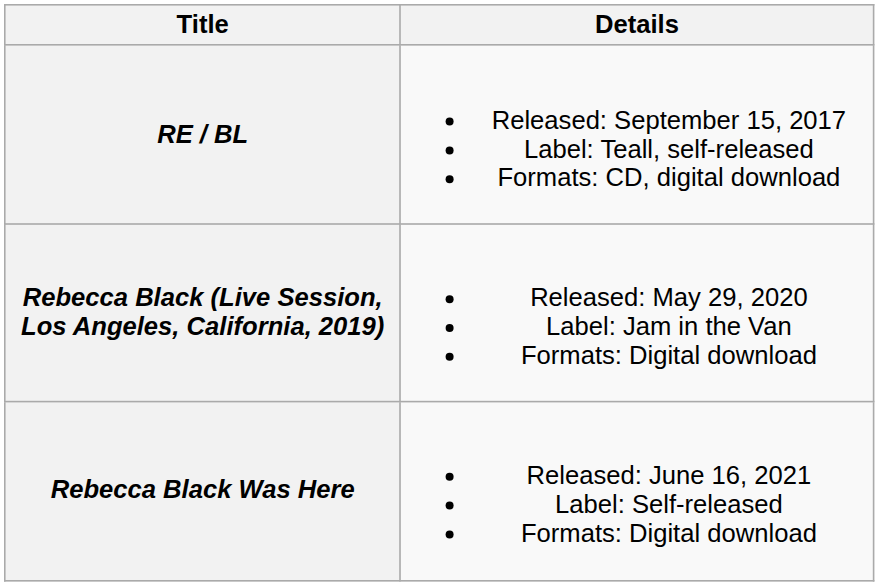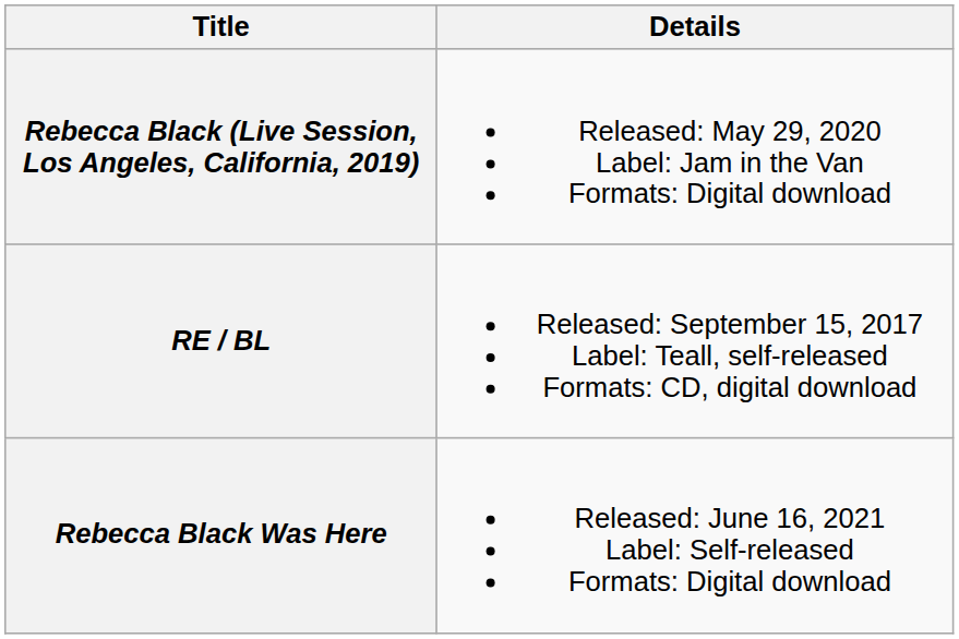rows swapped: RE / BL <-> Rebecca Black (Live Session, Los Angeles, California, 2019)
